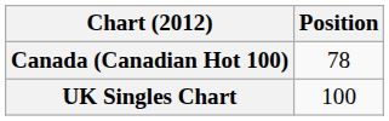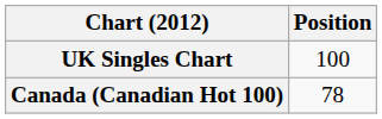rows swapped: Canada (Canadian Hot 100) <-> UK Singles Chart
